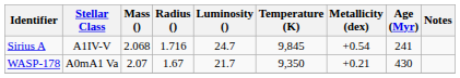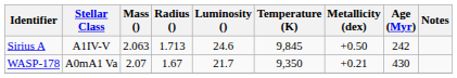Sirius A | Mass (): 2.068 -> 2.063
Sirius A | Radius (): 1.716 -> 1.713
Sirius A | Luminosity (): 24.7 -> 24.6
Sirius A | Metallicity (dex): +0.54 -> +0.50
Sirius A | Age (Myr): 241 -> 242
